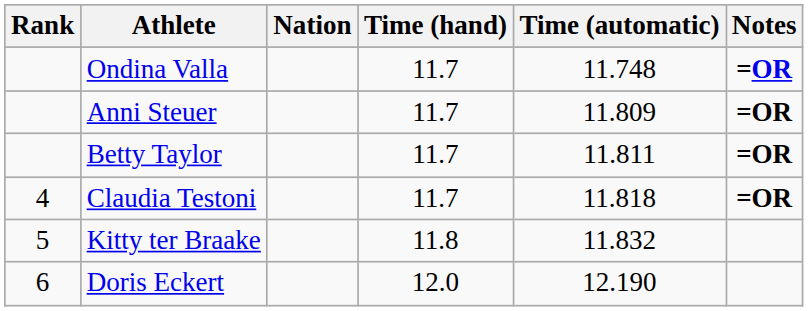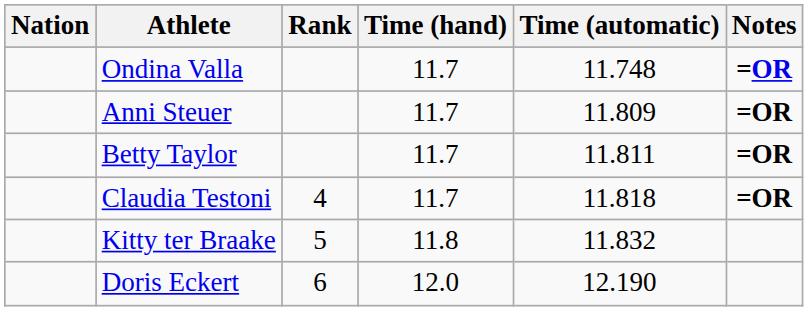columns swapped: Rank <-> Nation
